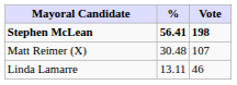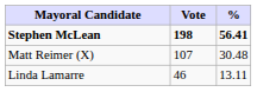columns swapped: Vote <-> %
